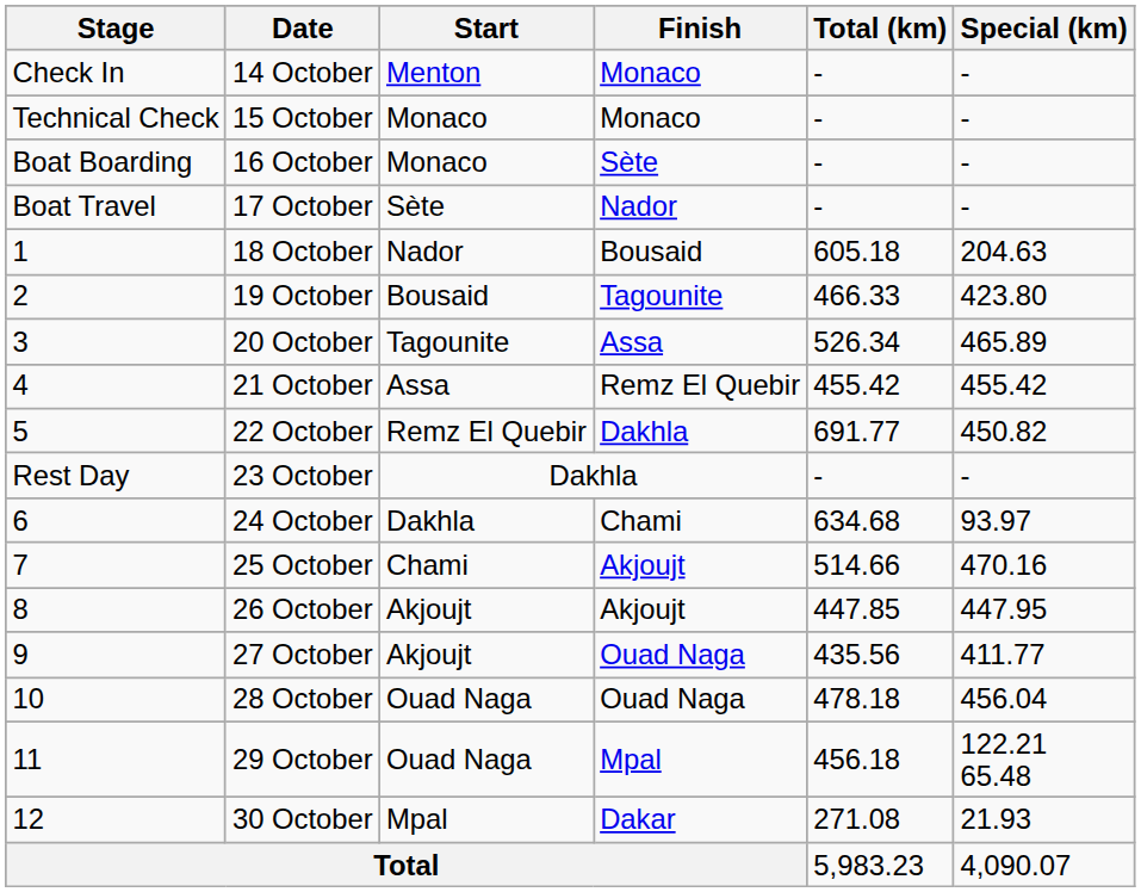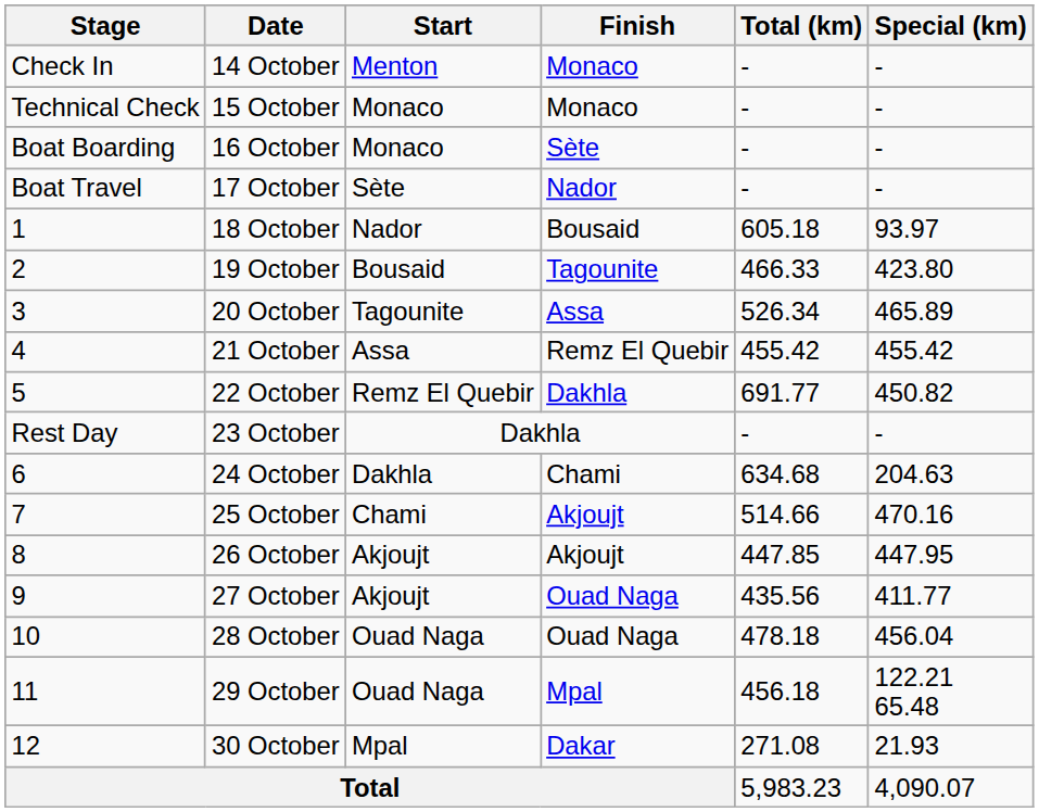18 October | Special (km): 204.63 -> 93.97
24 October | Special (km): 93.97 -> 204.63
